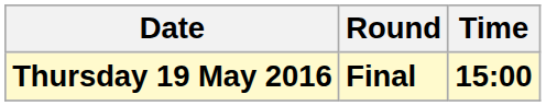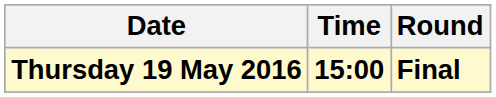columns swapped: Time <-> Round
